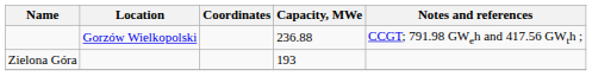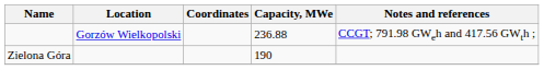Zielona Góra | Capacity, MWe: 193 -> 190
